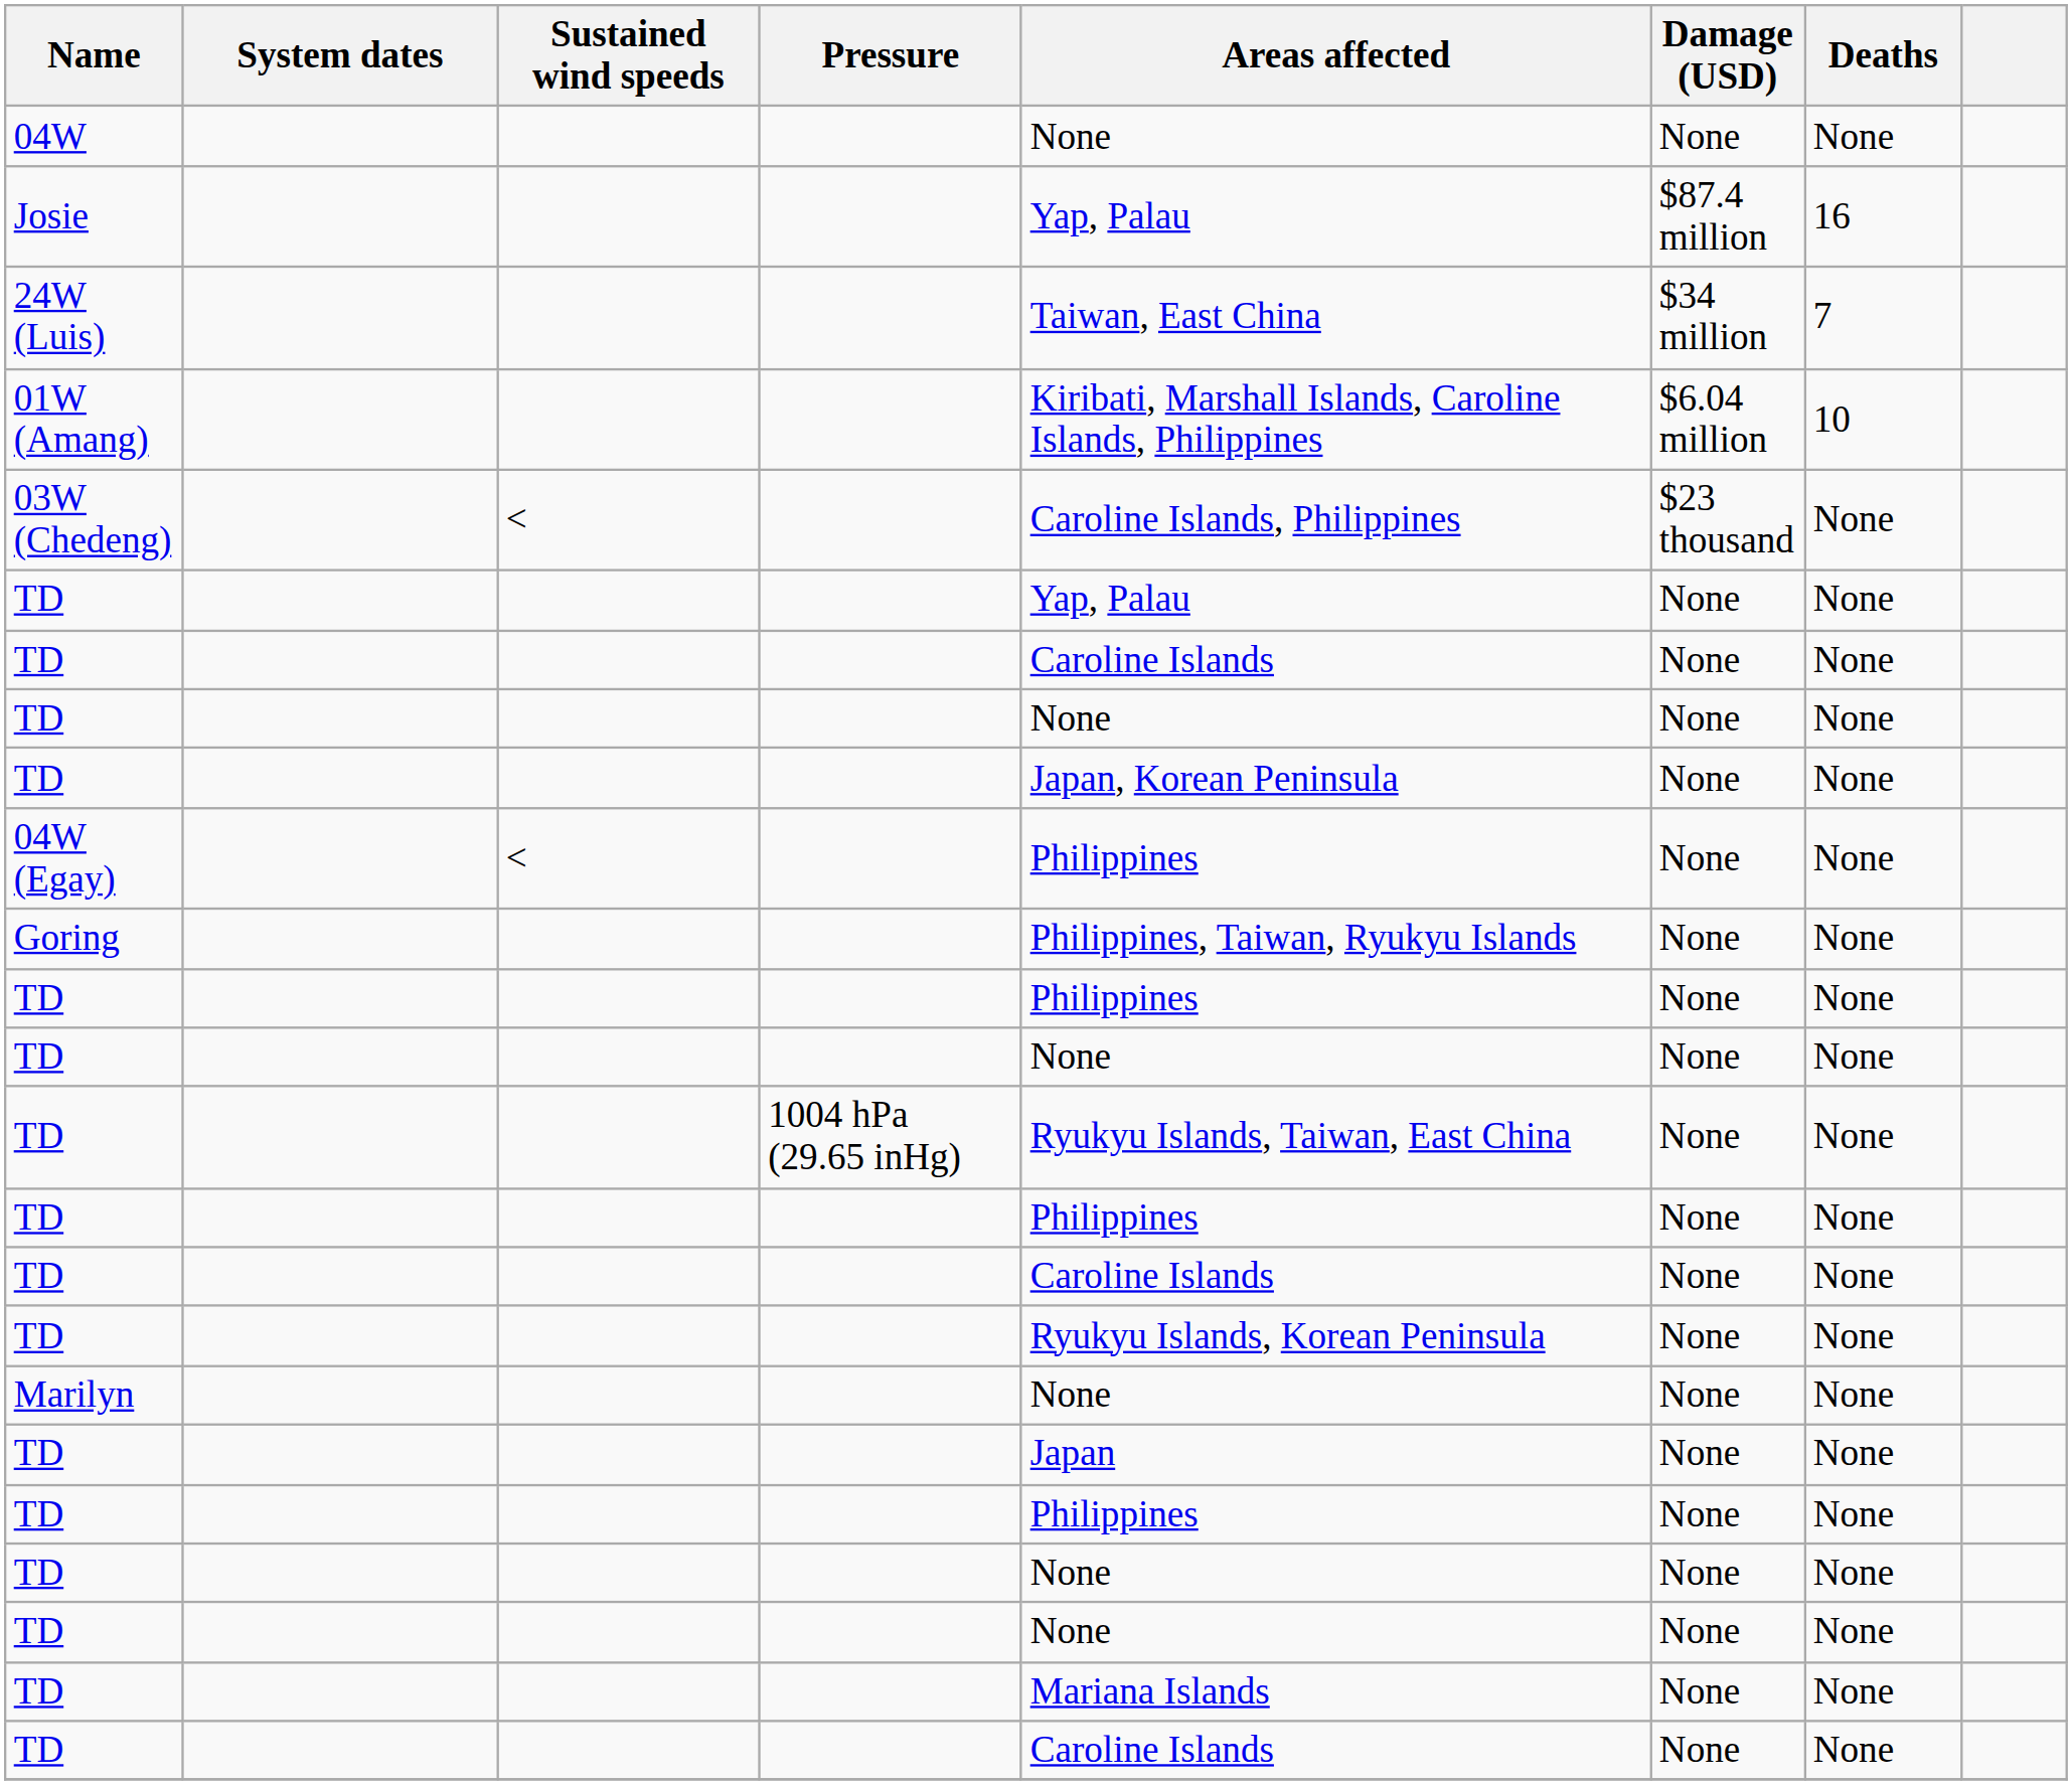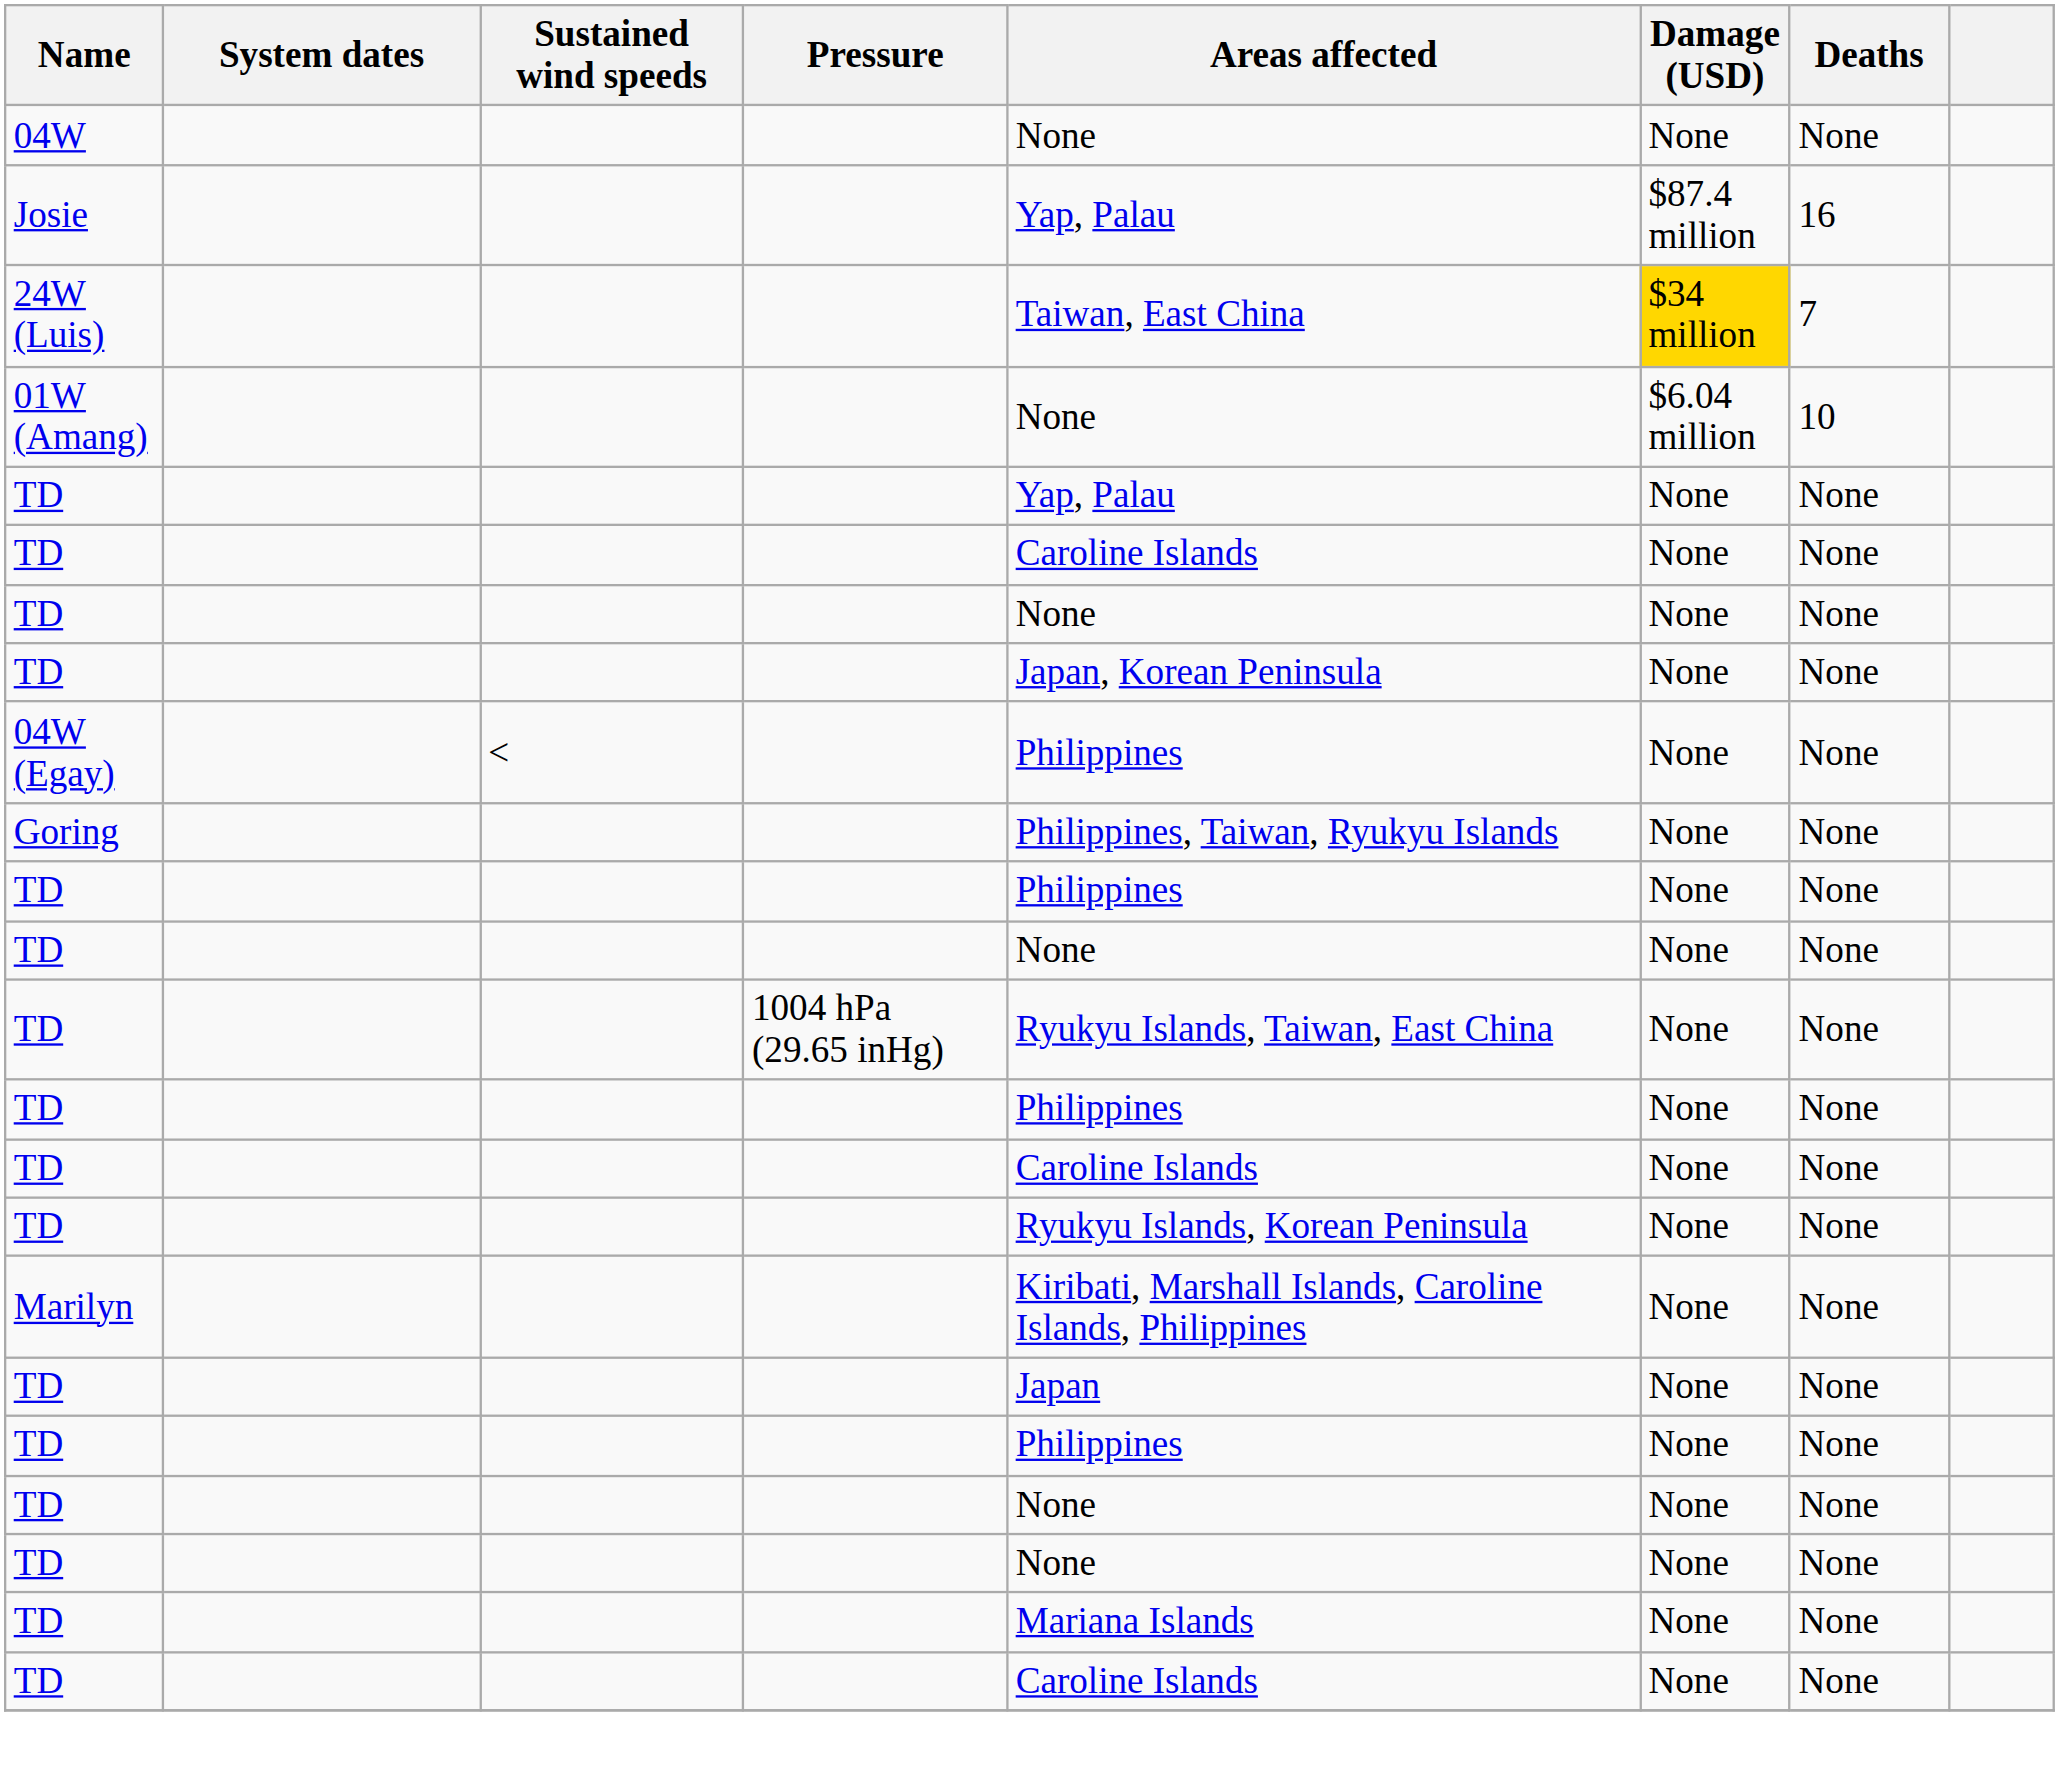24W (Luis) | Damage (USD): no background -> gold background
01W (Amang) | Areas affected: Kiribati, Marshall Islands, Caroline Islands, Philippines -> None
- row: 03W (Chedeng) | < | Caroline Islands, Philippines | $23 thousand | None
Marilyn | Areas affected: None -> Kiribati, Marshall Islands, Caroline Islands, Philippines
